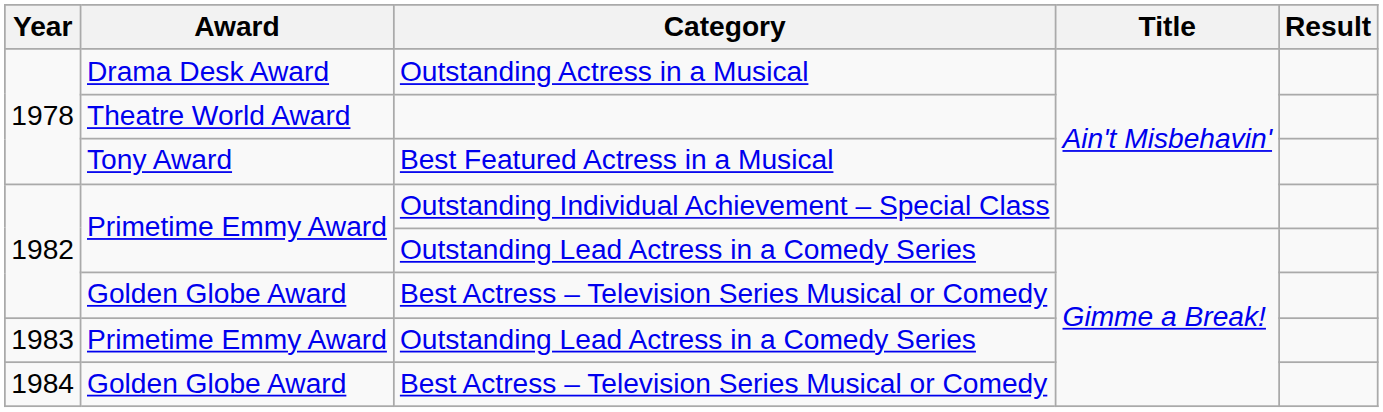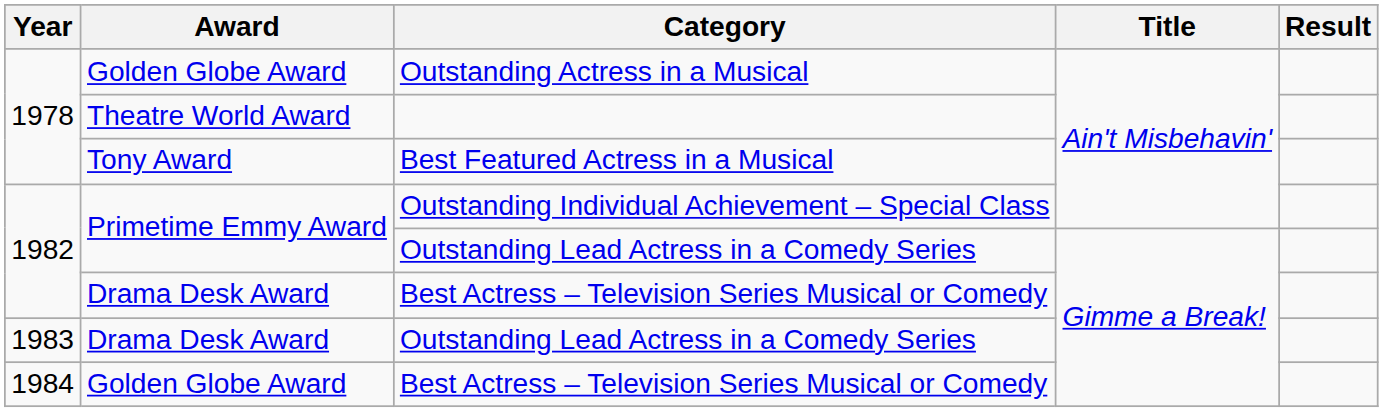Outstanding Actress in a Musical | Award: Drama Desk Award -> Golden Globe Award
1982 / Best Actress – Television Series Musical or Comedy | Award: Golden Globe Award -> Drama Desk Award
1983 / Outstanding Lead Actress in a Comedy Series | Award: Primetime Emmy Award -> Drama Desk Award
